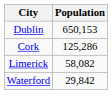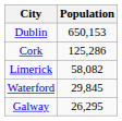Waterford | Population: 29,842 -> 29,845
+ row: Galway | 26,295
